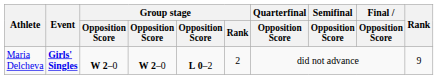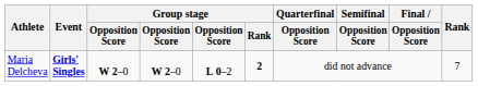Maria Delcheva | Group stage / Rank: normal -> bold
Maria Delcheva | Rank: 9 -> 7
